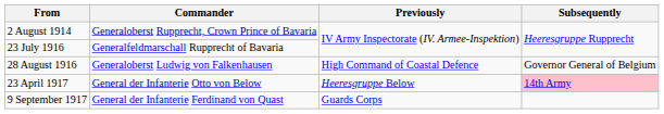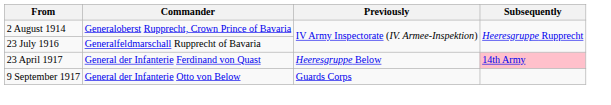- row: 28 August 1916 | Generaloberst Ludwig von Falkenhausen | High Command of Coastal Defence | Governor General of Belgium
23 April 1917 | Commander: General der Infanterie Otto von Below -> General der Infanterie Ferdinand von Quast
9 September 1917 | Commander: General der Infanterie Ferdinand von Quast -> General der Infanterie Otto von Below
